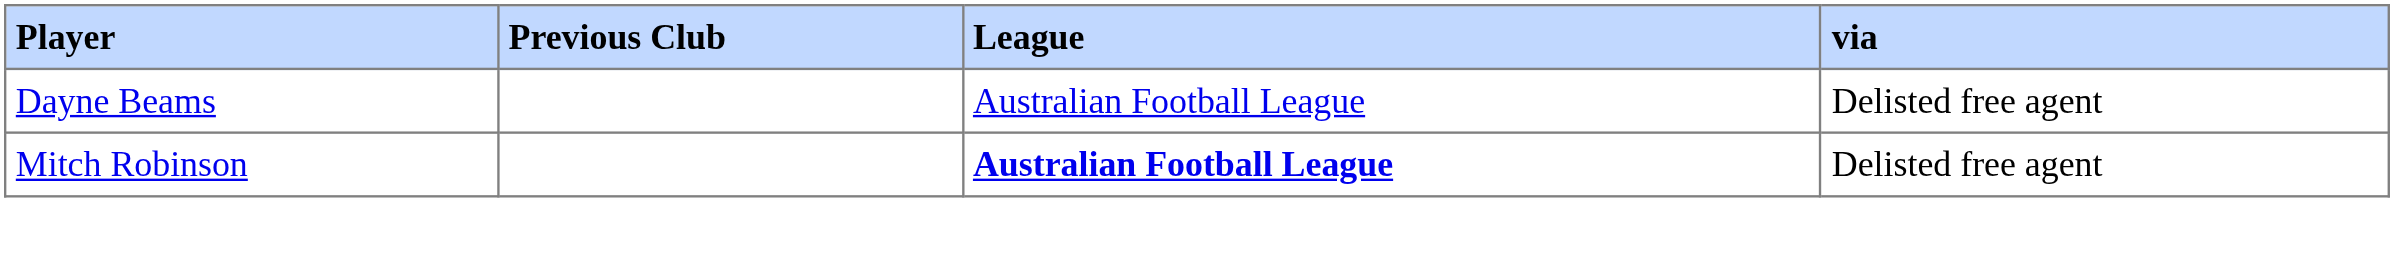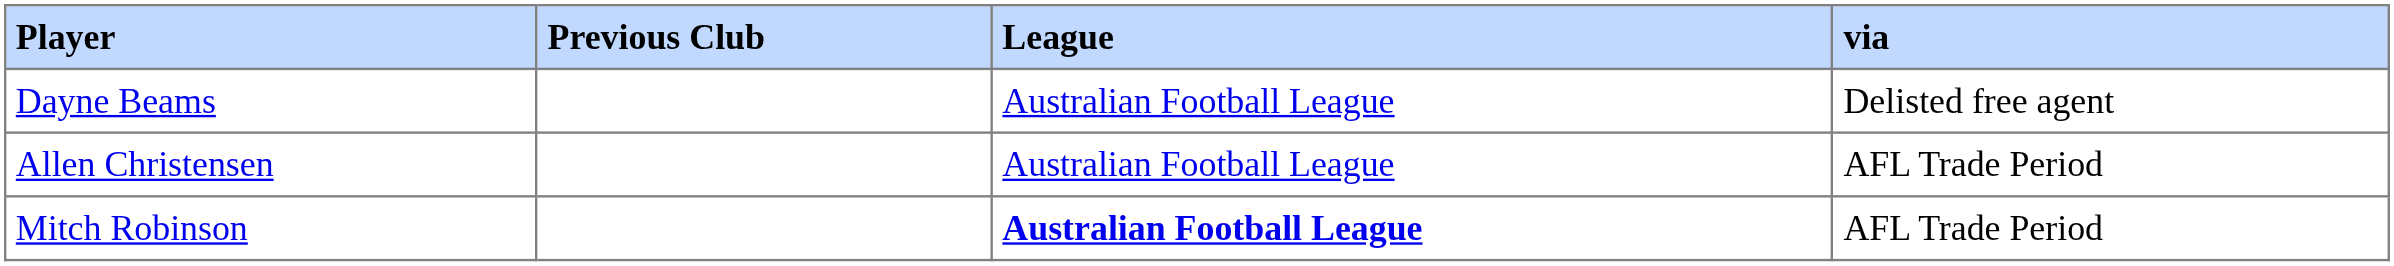+ row: Allen Christensen | Australian Football League | AFL Trade Period
Mitch Robinson | via: Delisted free agent -> AFL Trade Period
